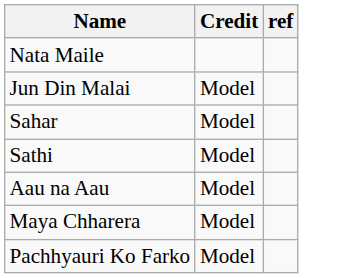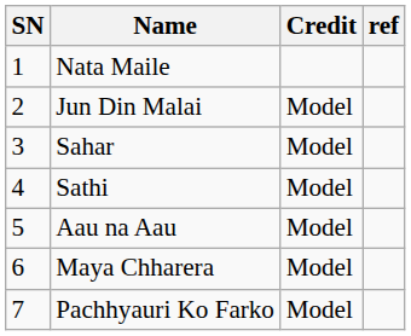+ column: SN | 1 | 2 | 3 | 4 | 5 | 6 | 7
